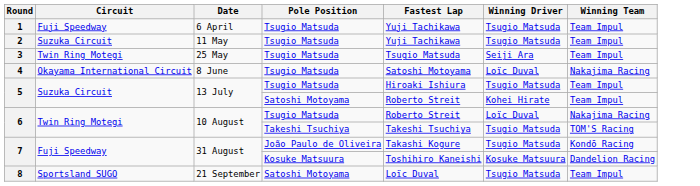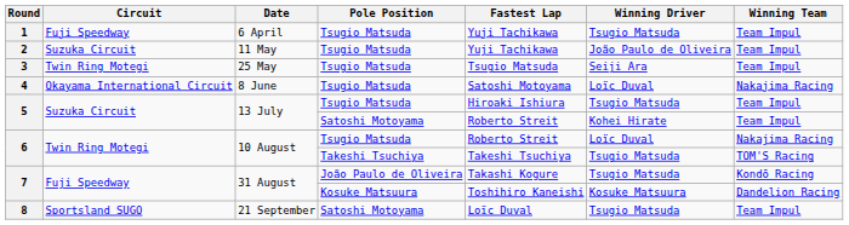2 | Winning Driver: Tsugio Matsuda -> João Paulo de Oliveira
